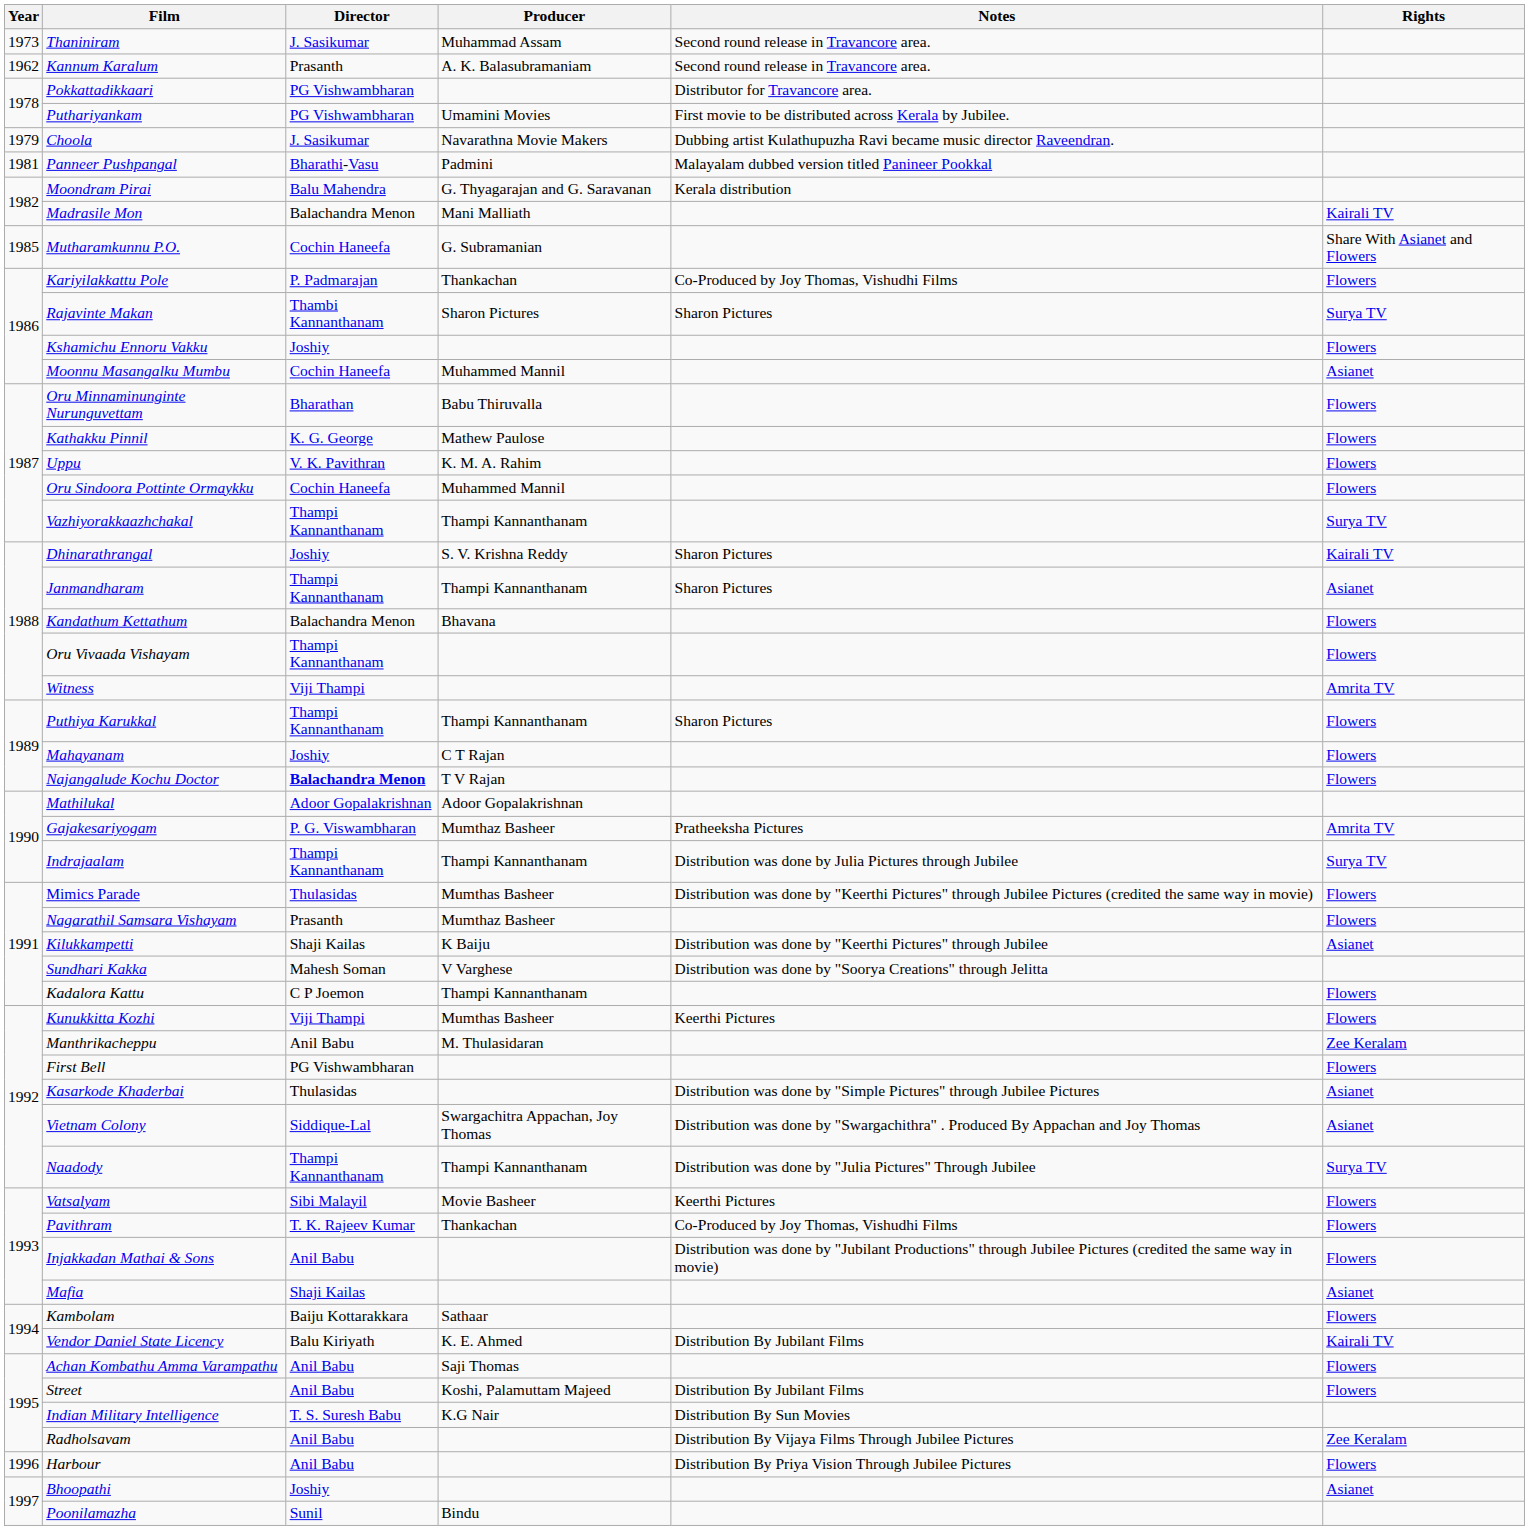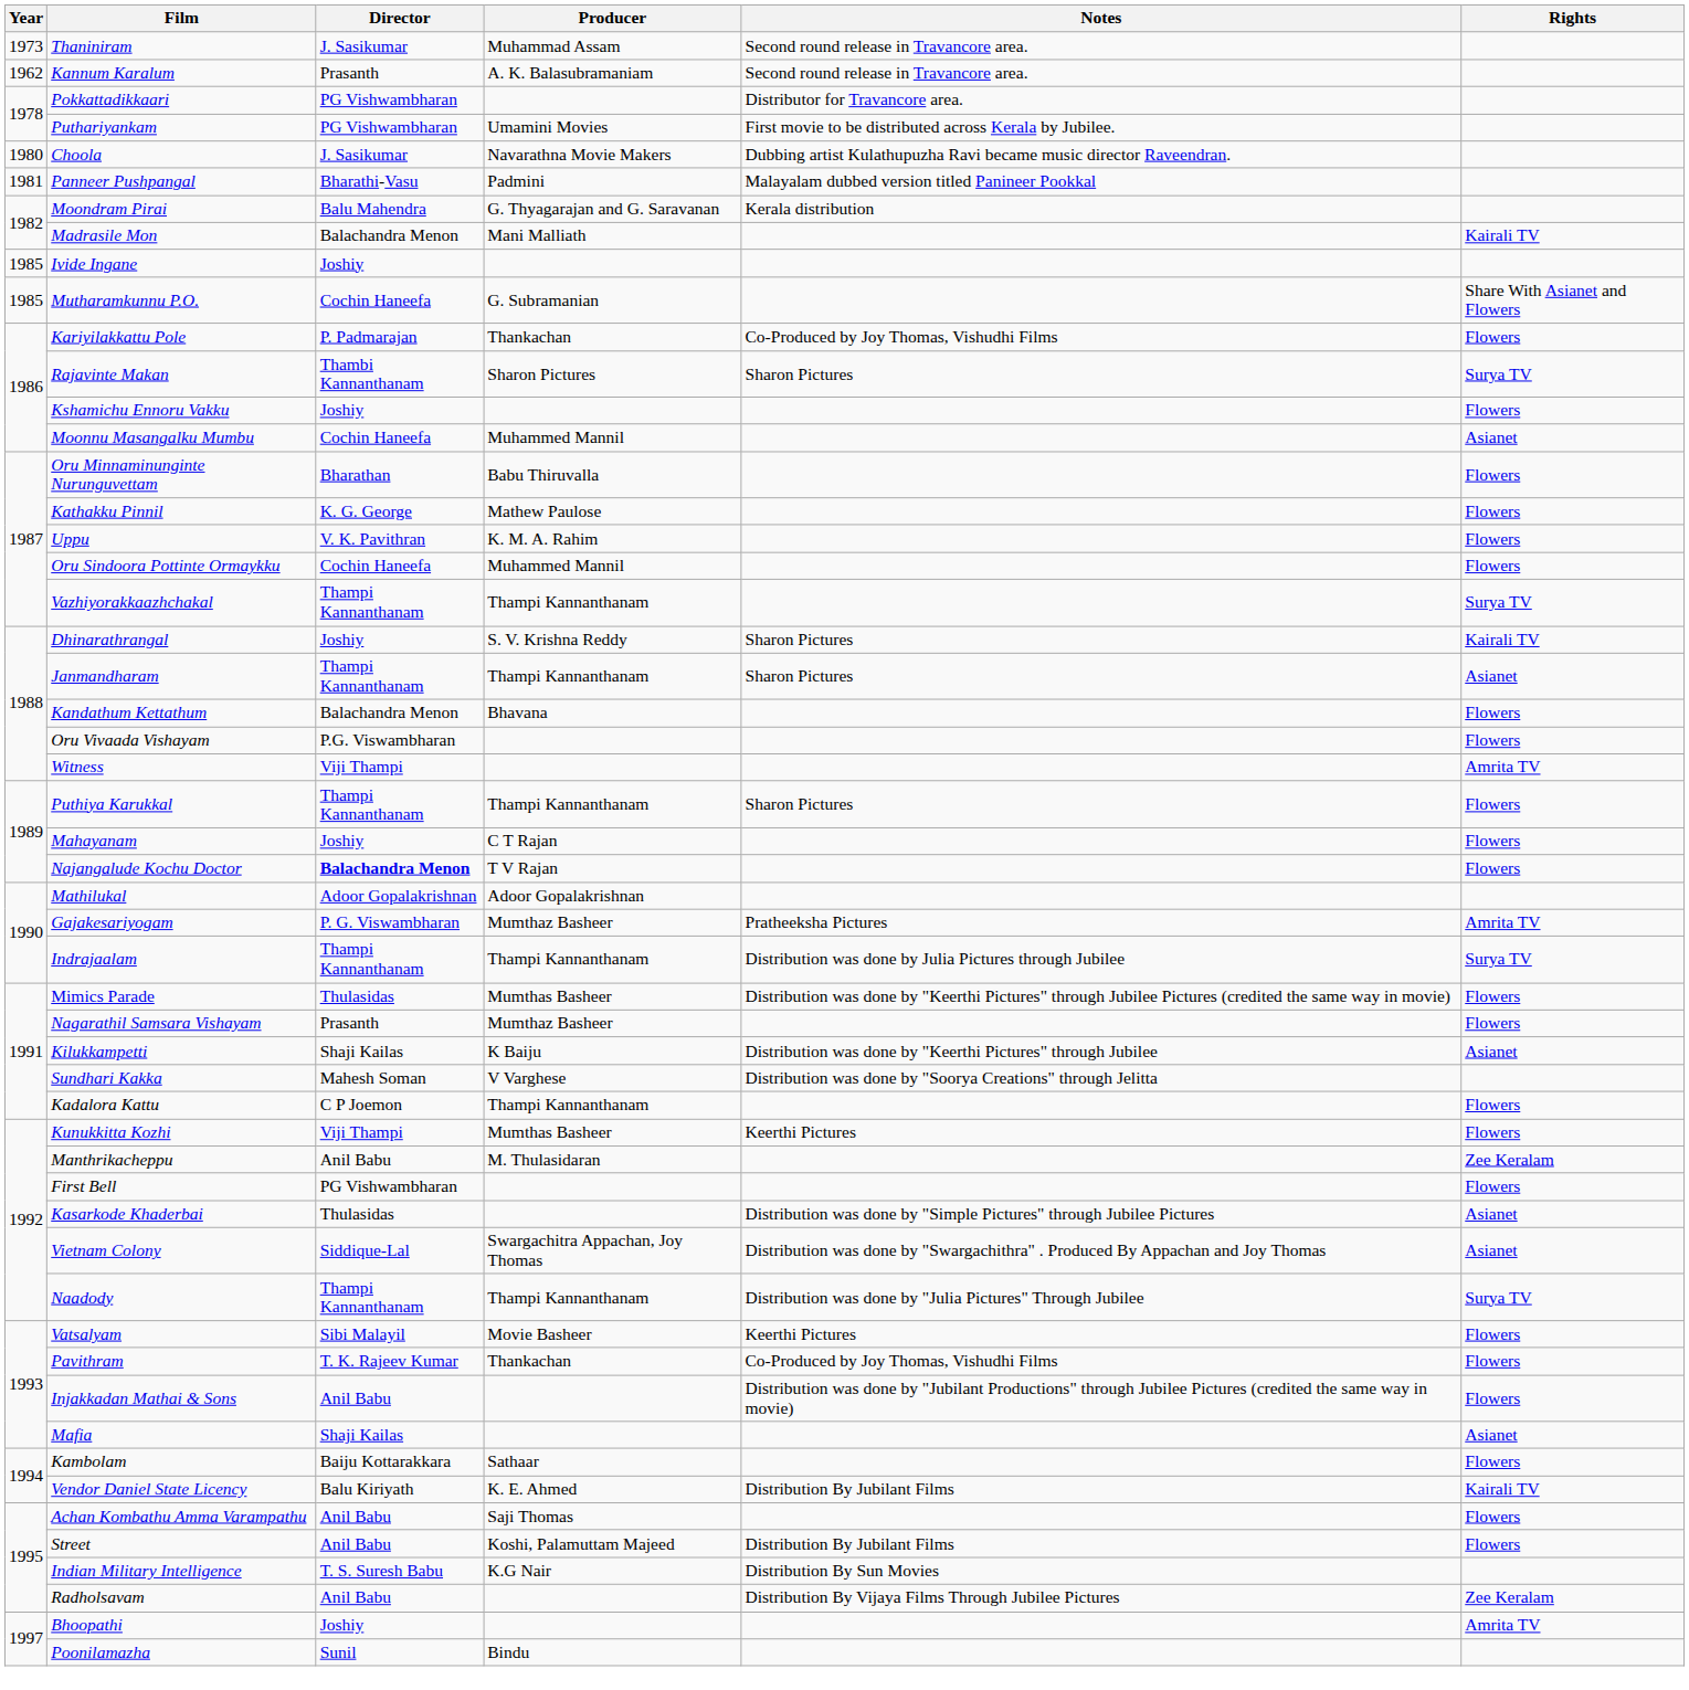Choola | Year: 1979 -> 1980
+ row: 1985 | Ivide Ingane | Joshiy
Oru Vivaada Vishayam | Director: Thampi Kannanthanam -> P.G. Viswambharan
- row: 1996 | Harbour | Anil Babu | Distribution By Priya Vision Through Jubilee Pictures | Flowers
Bhoopathi | Rights: Asianet -> Amrita TV
